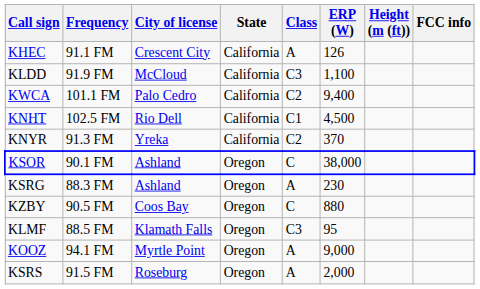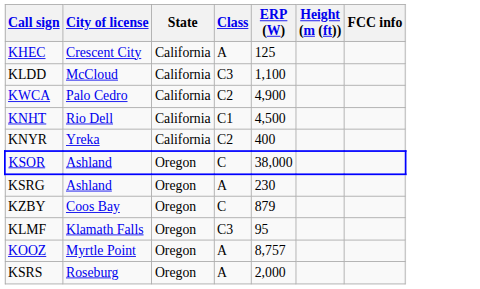- column: Frequency | 91.1 FM | 91.9 FM | 101.1 FM | 102.5 FM | 91.3 FM | 90.1 FM | 88.3 FM | 90.5 FM | 88.5 FM | 94.1 FM | 91.5 FM
KHEC | ERP (W): 126 -> 125
KWCA | ERP (W): 9,400 -> 4,900
KNYR | ERP (W): 370 -> 400
KZBY | ERP (W): 880 -> 879
KOOZ | ERP (W): 9,000 -> 8,757
